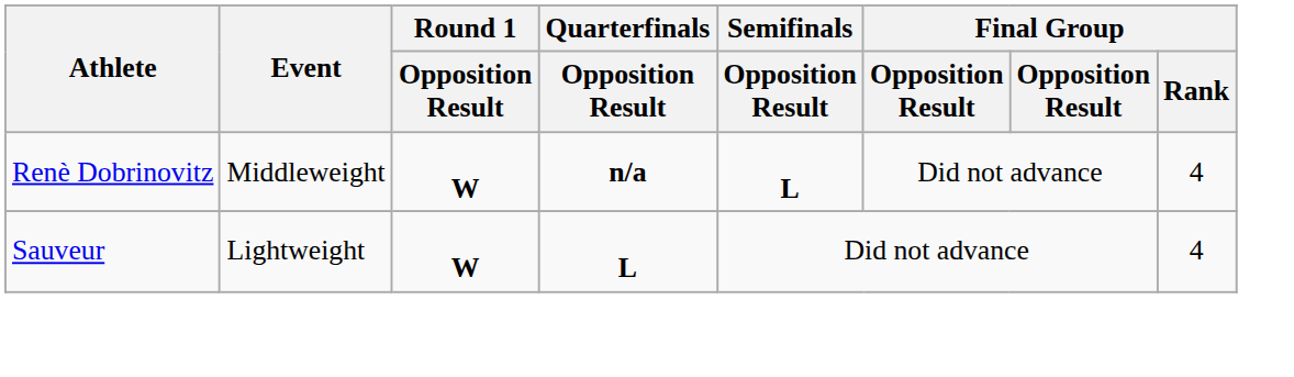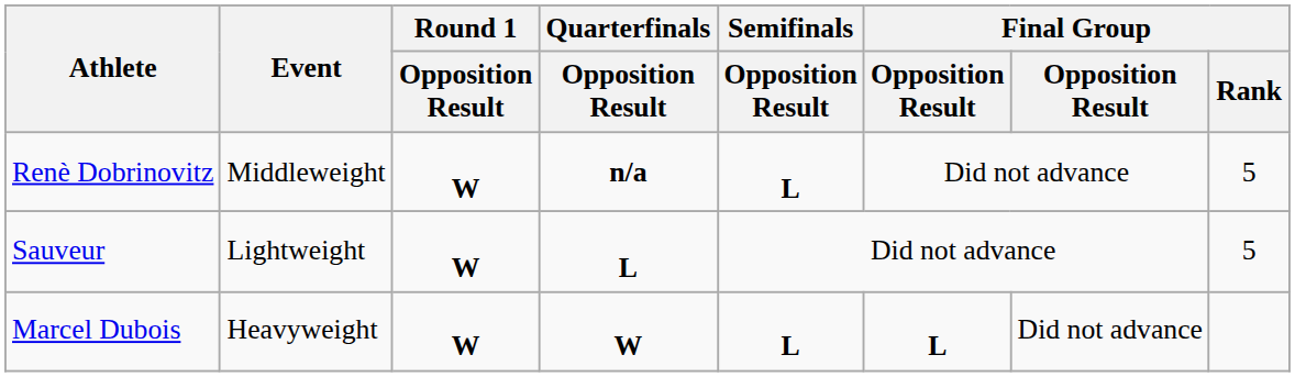Renè Dobrinovitz | Final Group / Rank: 4 -> 5
Sauveur | Final Group / Rank: 4 -> 5
+ row: Marcel Dubois | Heavyweight | W | W | L | L | Did not advance
